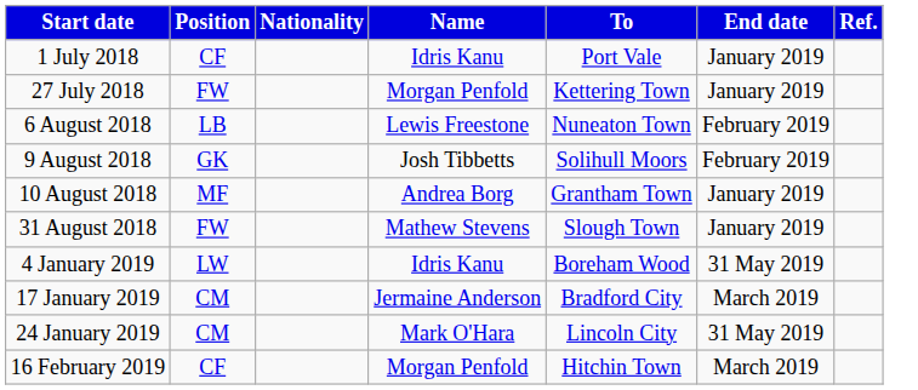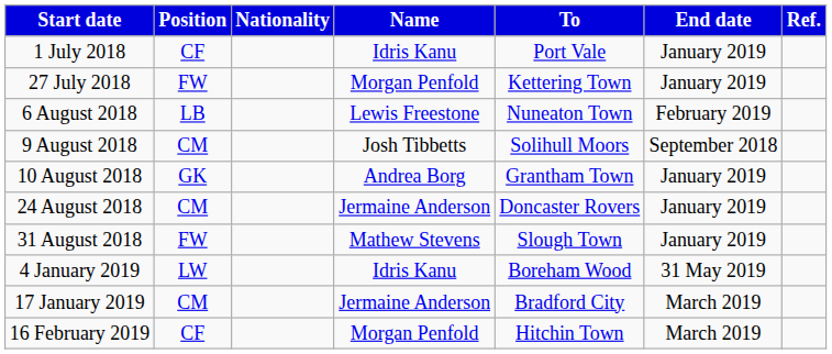9 August 2018 | Position: GK -> CM
9 August 2018 | End date: February 2019 -> September 2018
10 August 2018 | Position: MF -> GK
+ row: 24 August 2018 | CM | Jermaine Anderson | Doncaster Rovers | January 2019
- row: 24 January 2019 | CM | Mark O'Hara | Lincoln City | 31 May 2019
